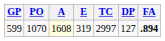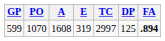599 | A: lightyellow background -> no background
599 | DP: 127 -> 125
